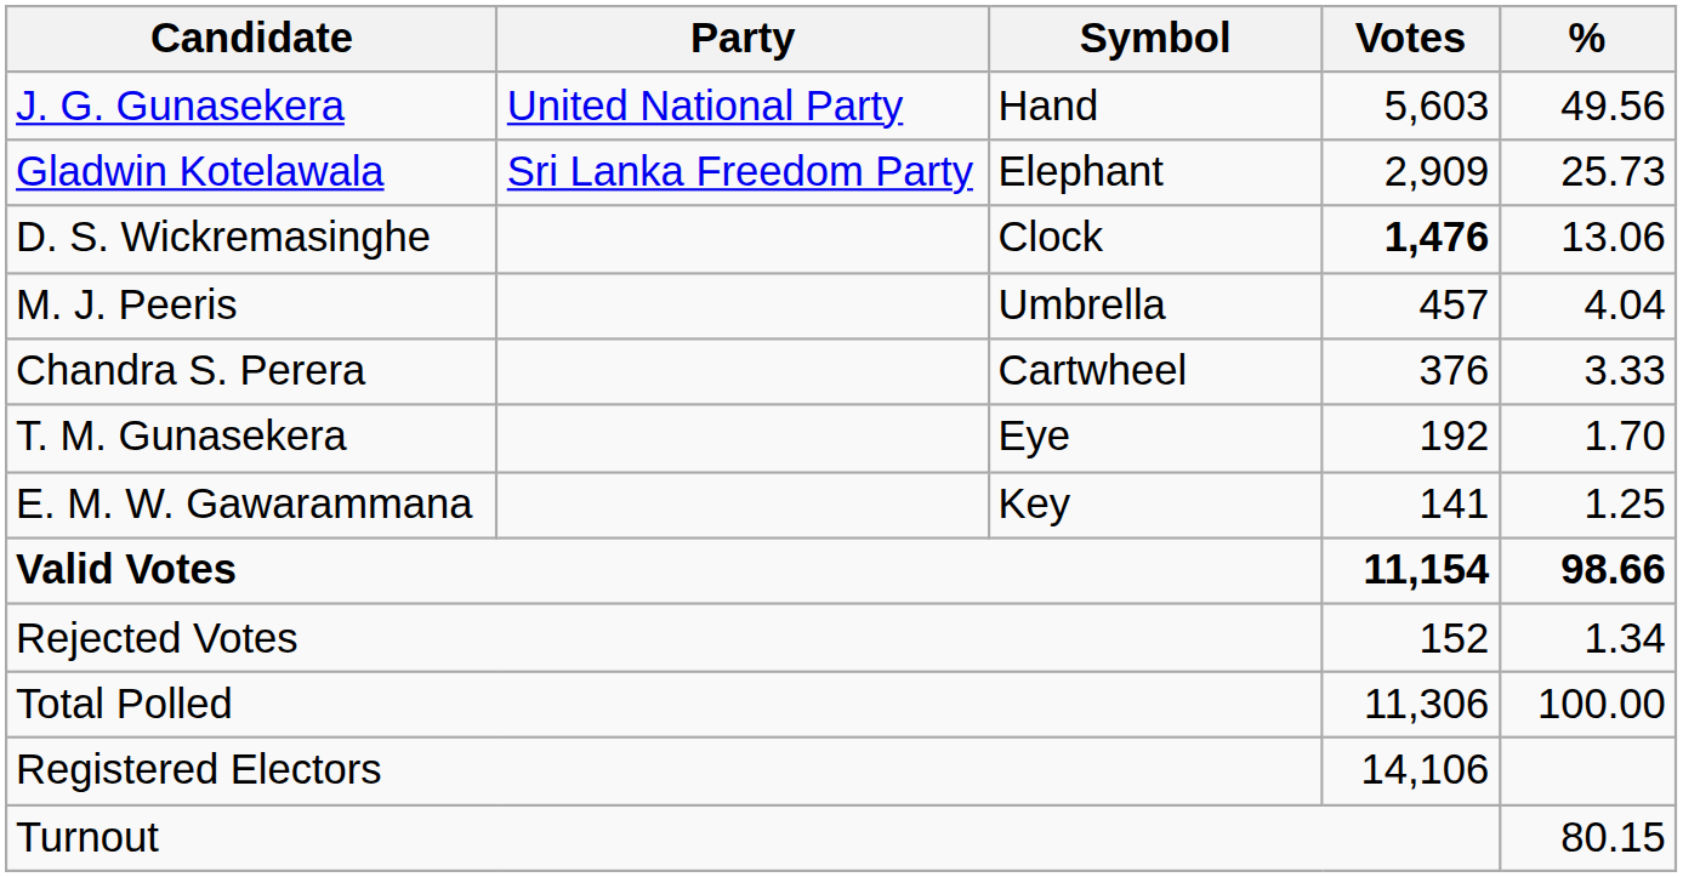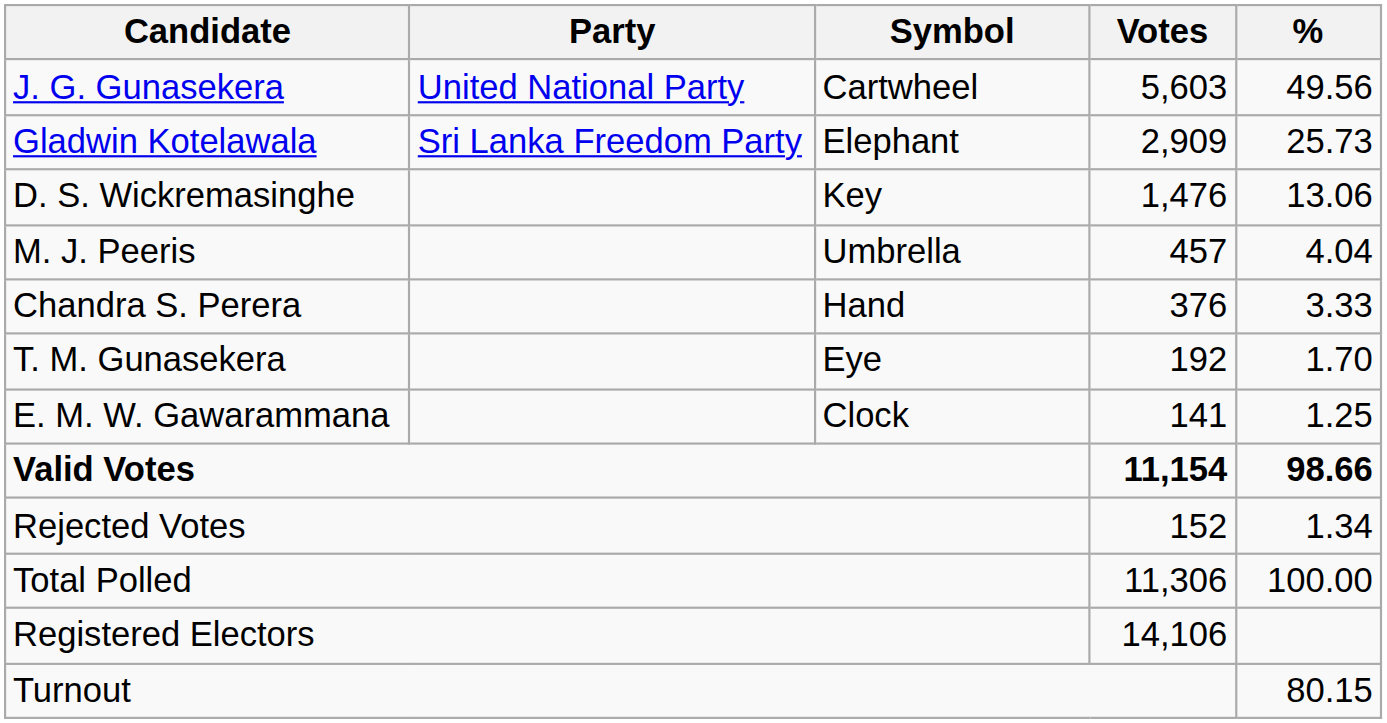J. G. Gunasekera | Symbol: Hand -> Cartwheel
D. S. Wickremasinghe | Symbol: Clock -> Key
D. S. Wickremasinghe | Votes: bold -> normal
Chandra S. Perera | Symbol: Cartwheel -> Hand
E. M. W. Gawarammana | Symbol: Key -> Clock
